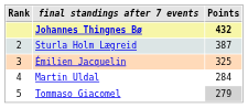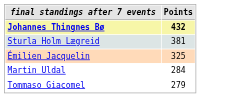- column: Rank | 2 | 3 | 4 | 5
Sturla Holm Lægreid | Points: 387 -> 381
Tommaso Giacomel | Points: lightgrey background -> no background
